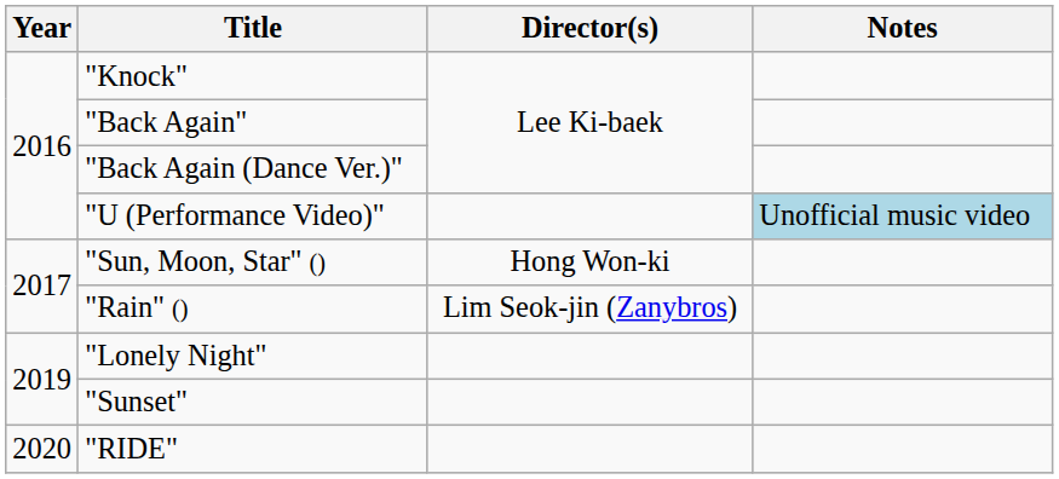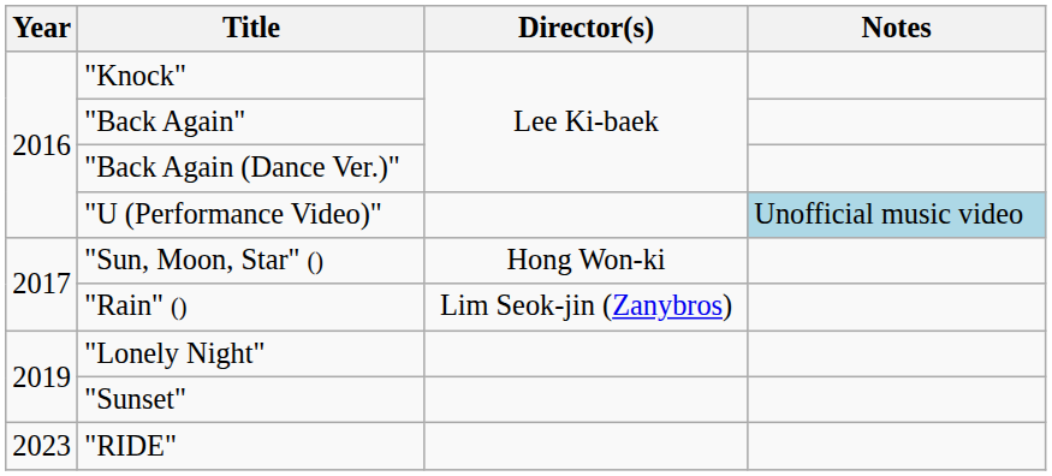"RIDE" | Year: 2020 -> 2023
